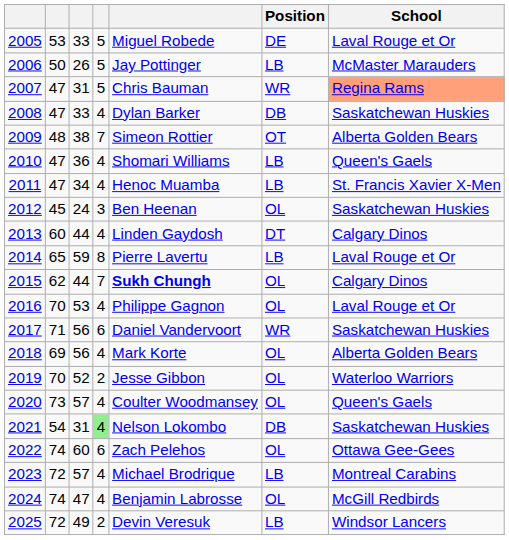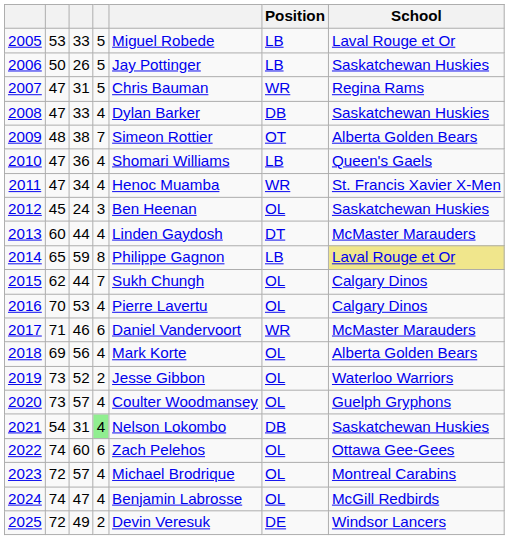2005 | Position: DE -> LB
2006 | School: McMaster Marauders -> Saskatchewan Huskies
2007 | School: lightsalmon background -> no background
2011 | Position: LB -> WR
2013 | School: Calgary Dinos -> McMaster Marauders
2014 | column 5: Pierre Lavertu -> Philippe Gagnon
2014 | School: no background -> khaki background
2015 | column 5: bold -> normal
2016 | column 5: Philippe Gagnon -> Pierre Lavertu
2016 | School: Laval Rouge et Or -> Calgary Dinos
2017 | column 3: 56 -> 46
2017 | School: Saskatchewan Huskies -> McMaster Marauders
2019 | column 2: 70 -> 73
2020 | School: Queen's Gaels -> Guelph Gryphons
2023 | Position: LB -> OL
2025 | Position: LB -> DE
